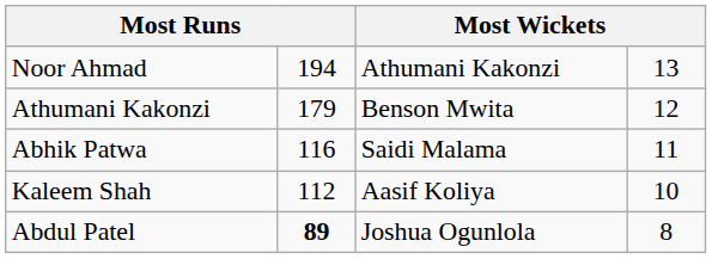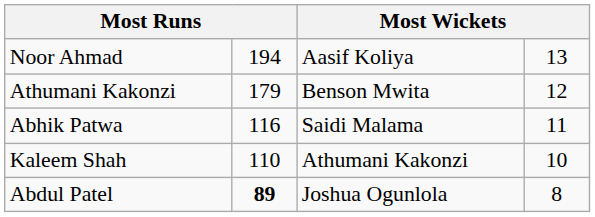Noor Ahmad | column 3: Athumani Kakonzi -> Aasif Koliya
Kaleem Shah | column 2: 112 -> 110
Kaleem Shah | column 3: Aasif Koliya -> Athumani Kakonzi
